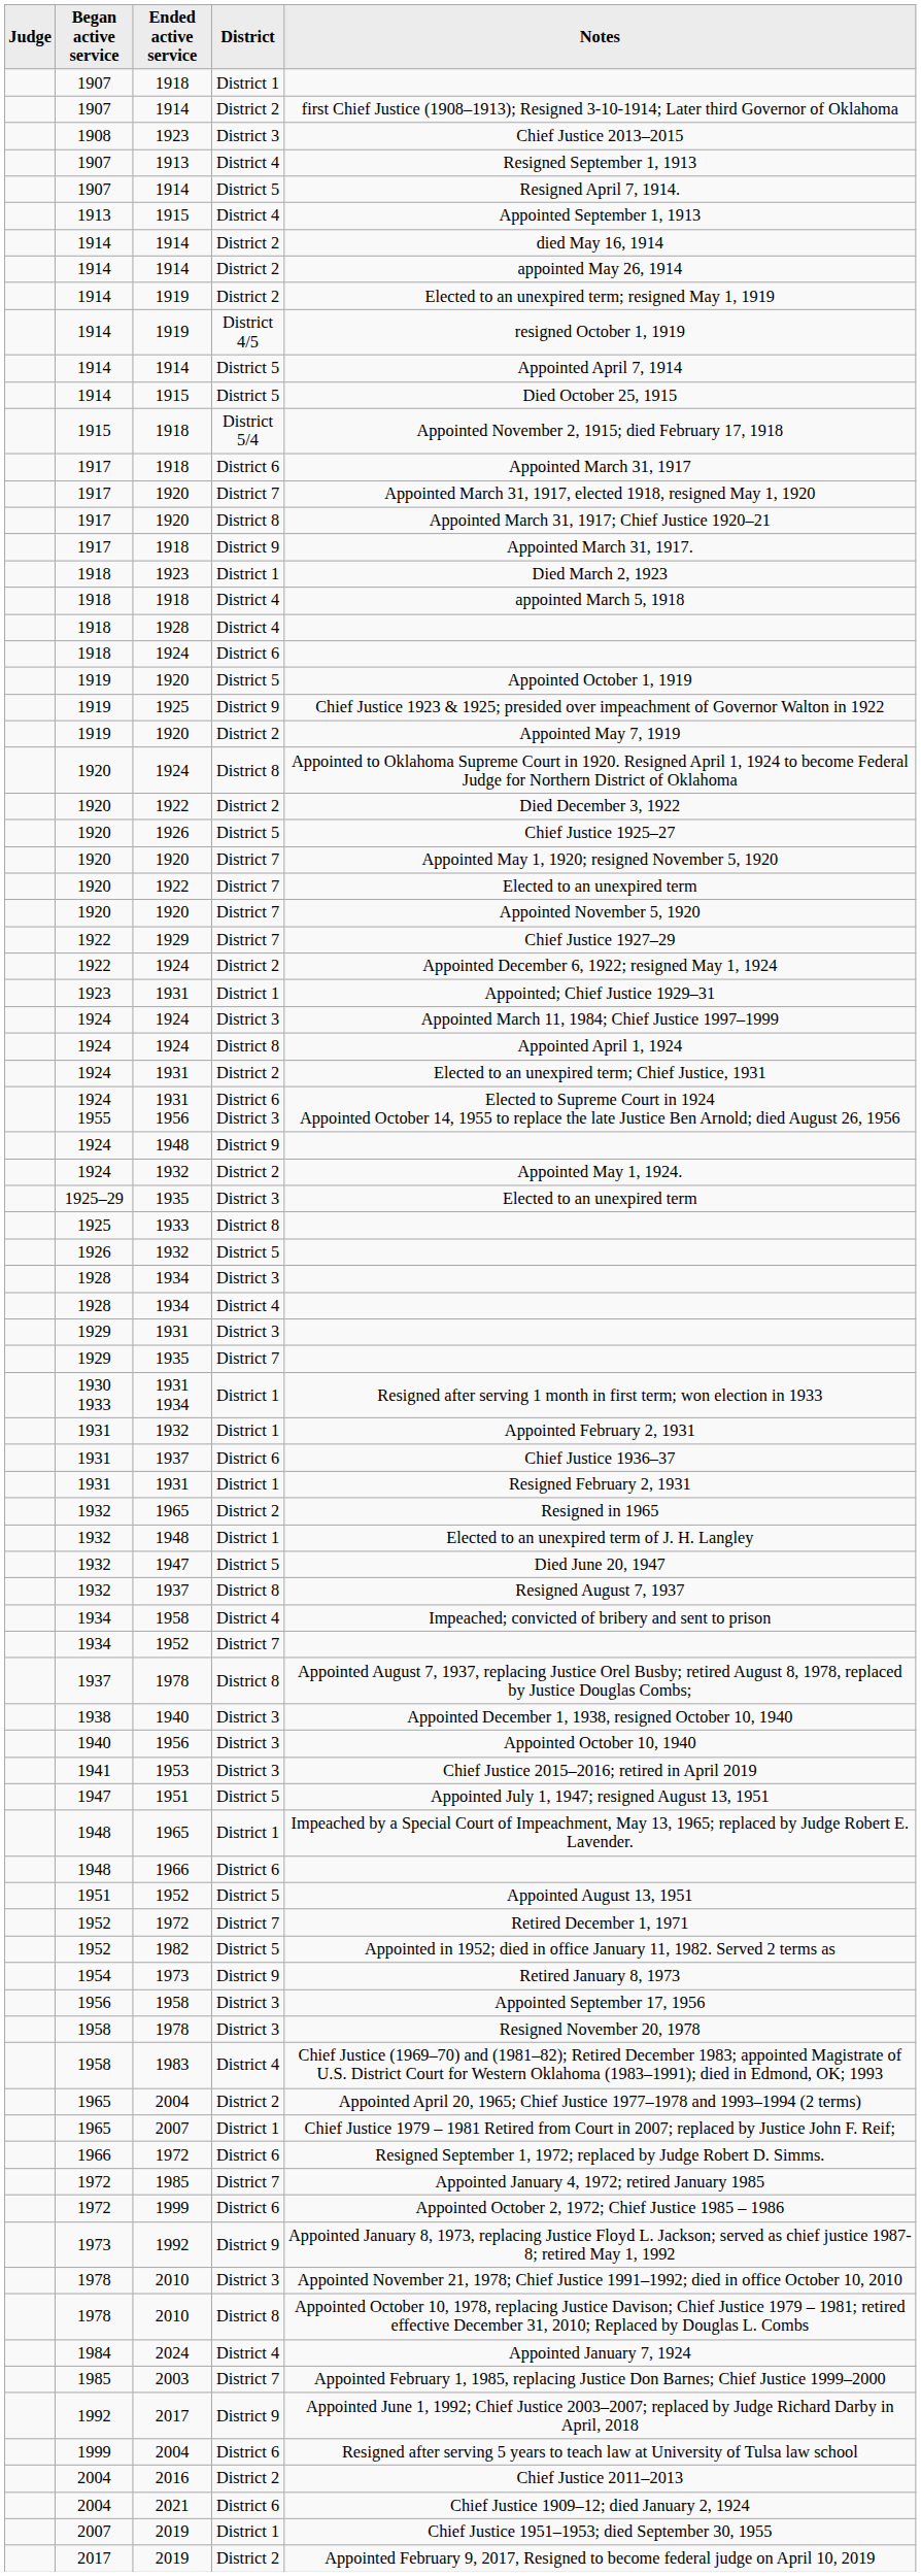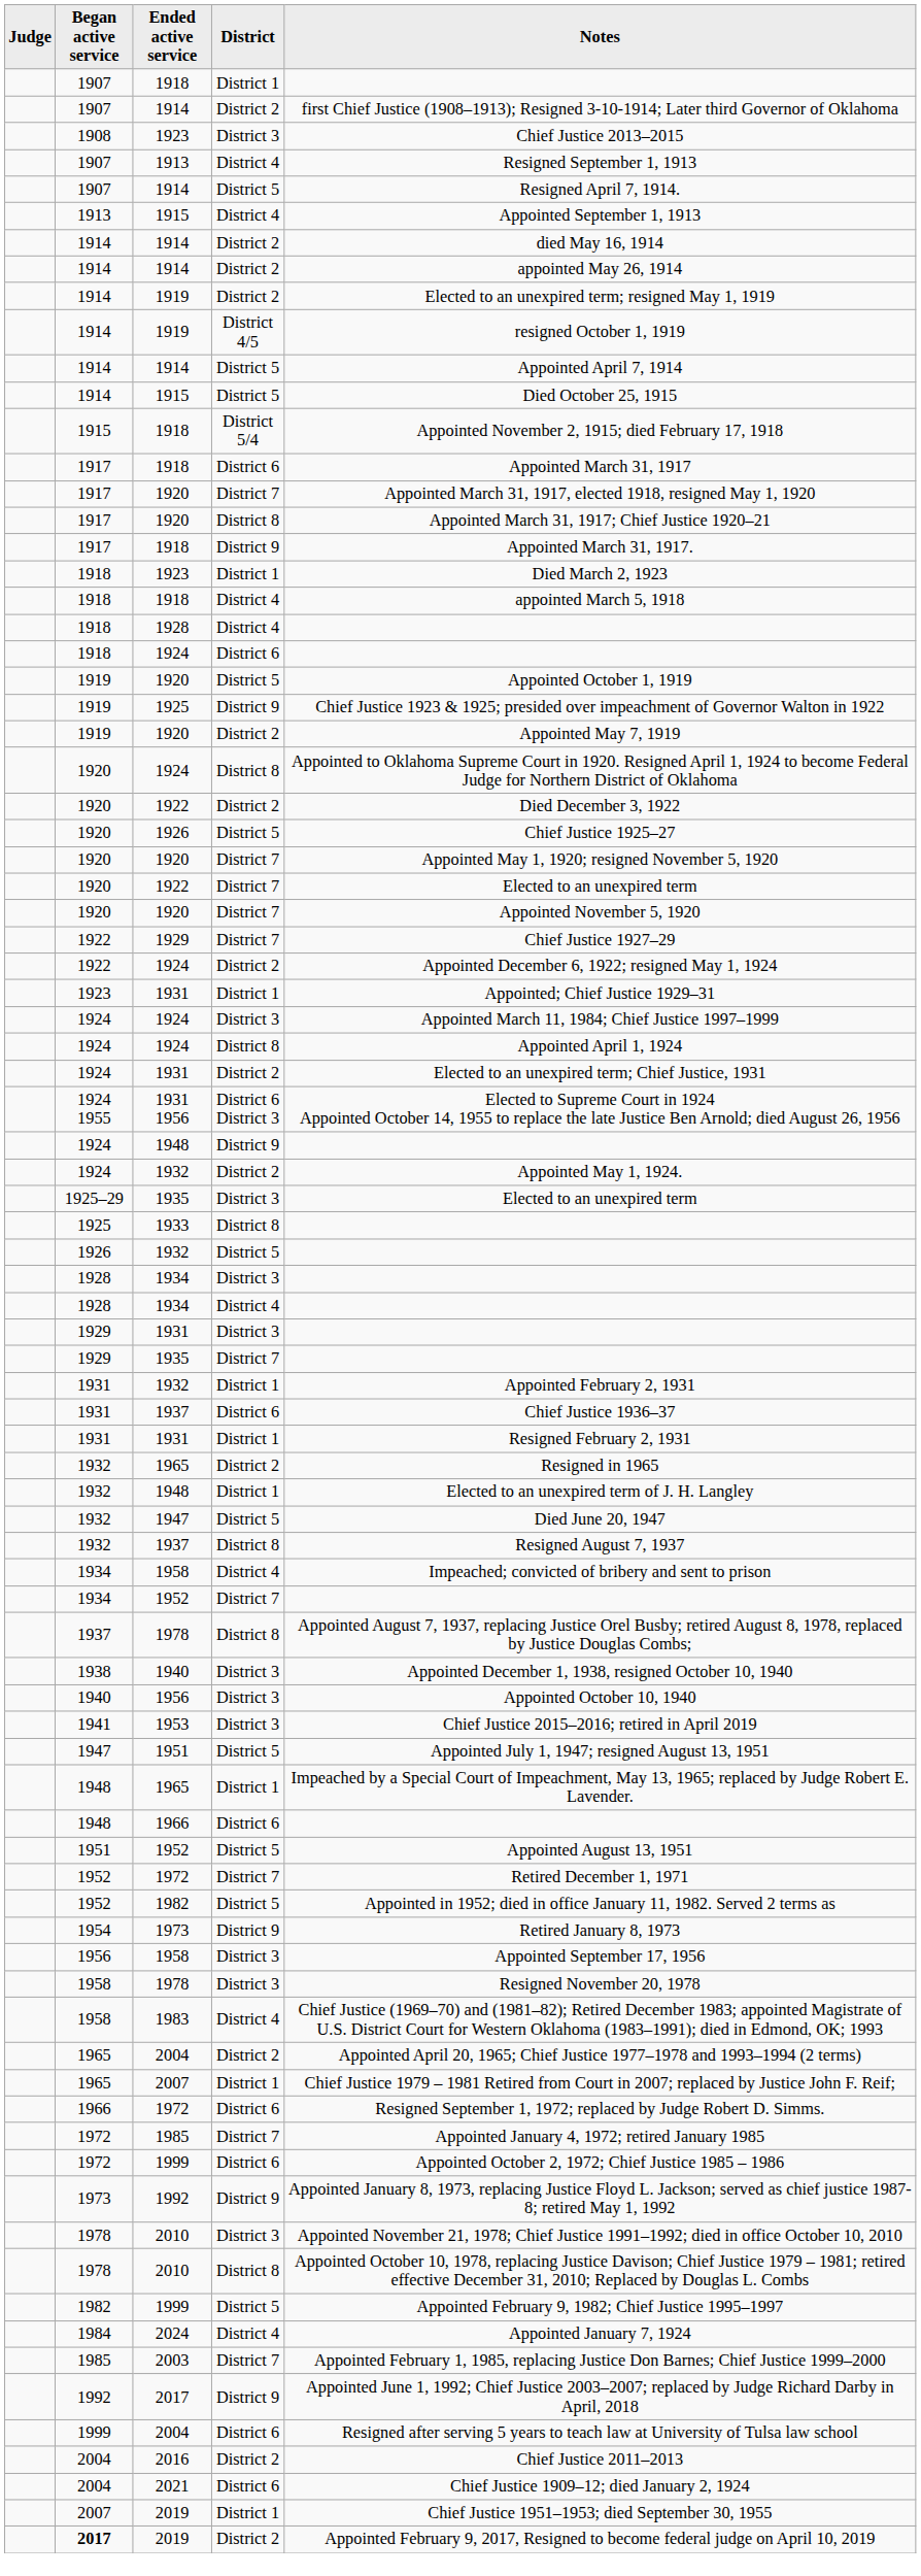- row: 1930 1933 | 1931 1934 | District 1 | Resigned after serving 1 month in first term; won election in 1933
+ row: 1982 | 1999 | District 5 | Appointed February 9, 1982; Chief Justice 1995–1997
2019 / District 2 | Began active service: normal -> bold
